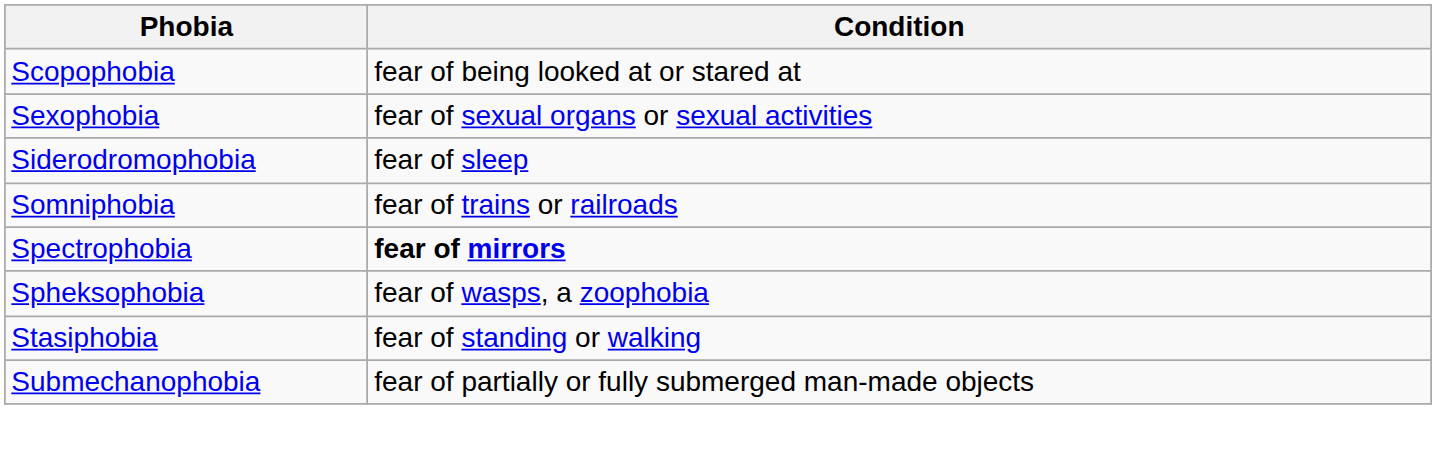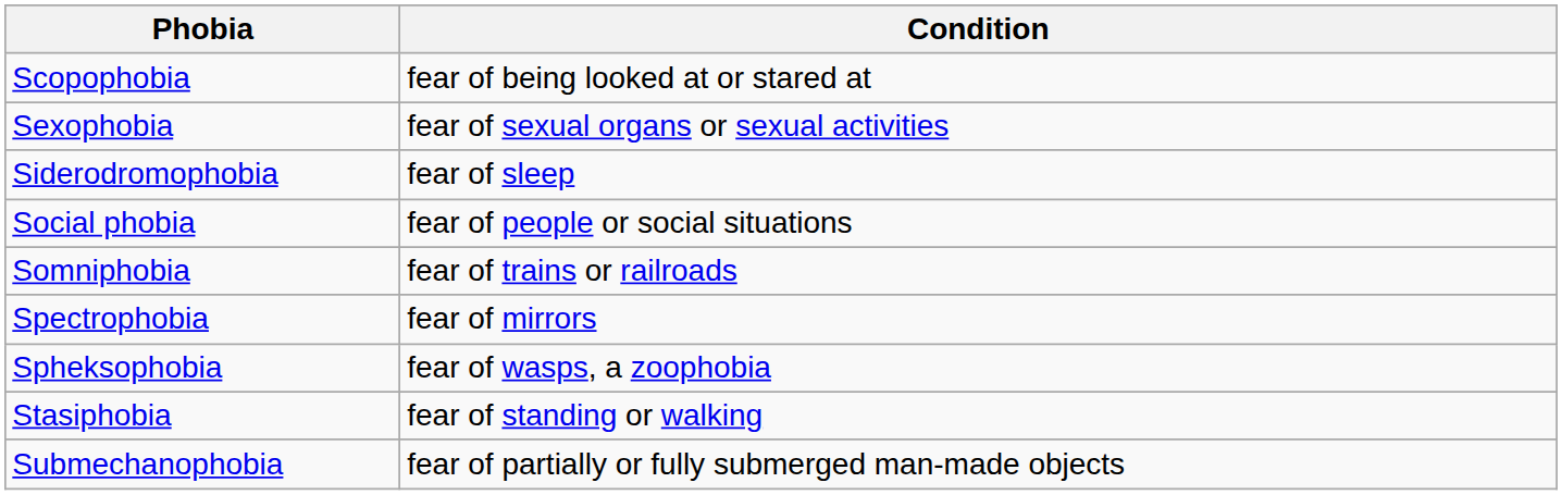+ row: Social phobia | fear of people or social situations
Spectrophobia | Condition: bold -> normal
